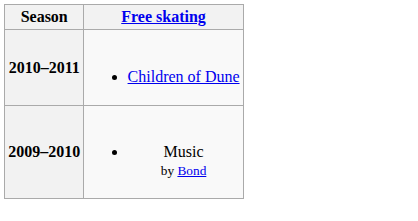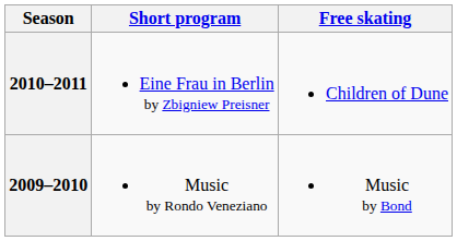+ column: Short program | Eine Frau in Berlin by Zbigniew Preisner | Music by Rondo Veneziano
